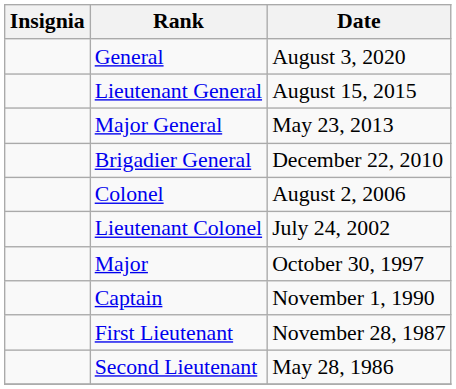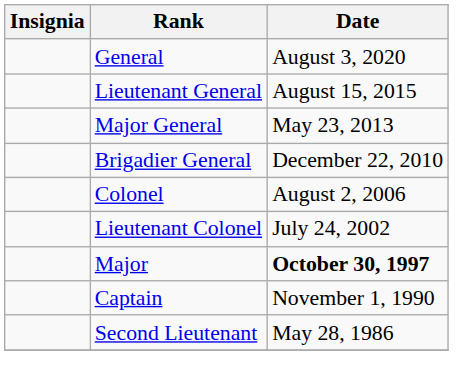Major | Date: normal -> bold
- row: First Lieutenant | November 28, 1987
